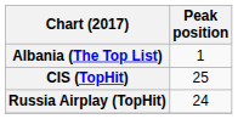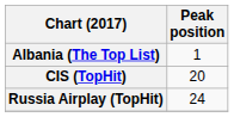CIS (TopHit) | Peak position: 25 -> 20
